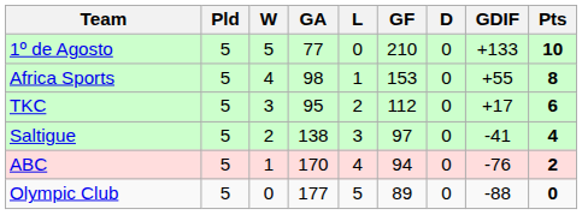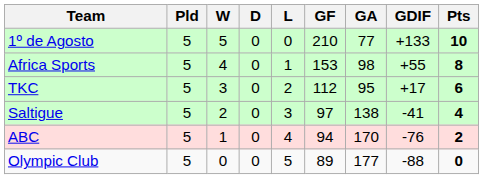columns swapped: D <-> GA
